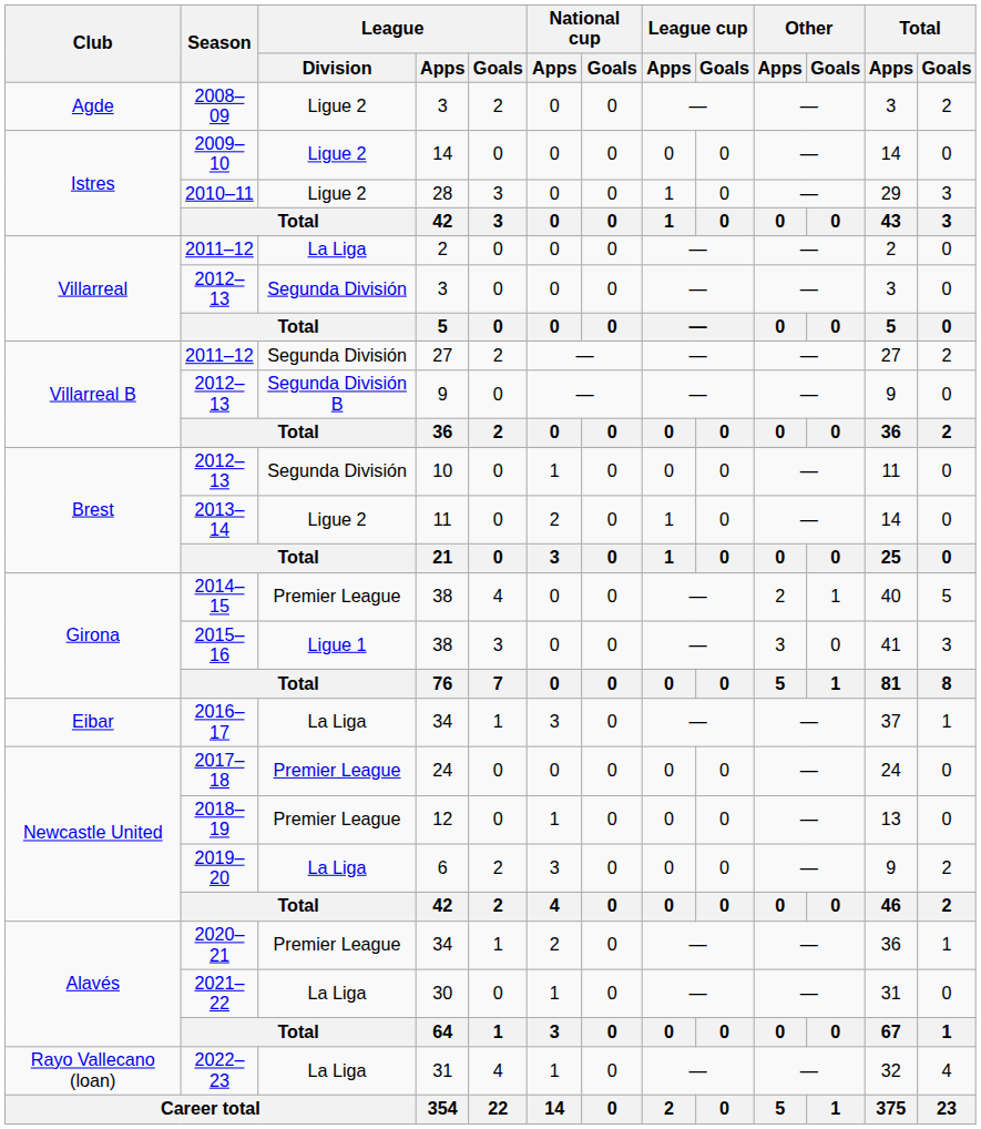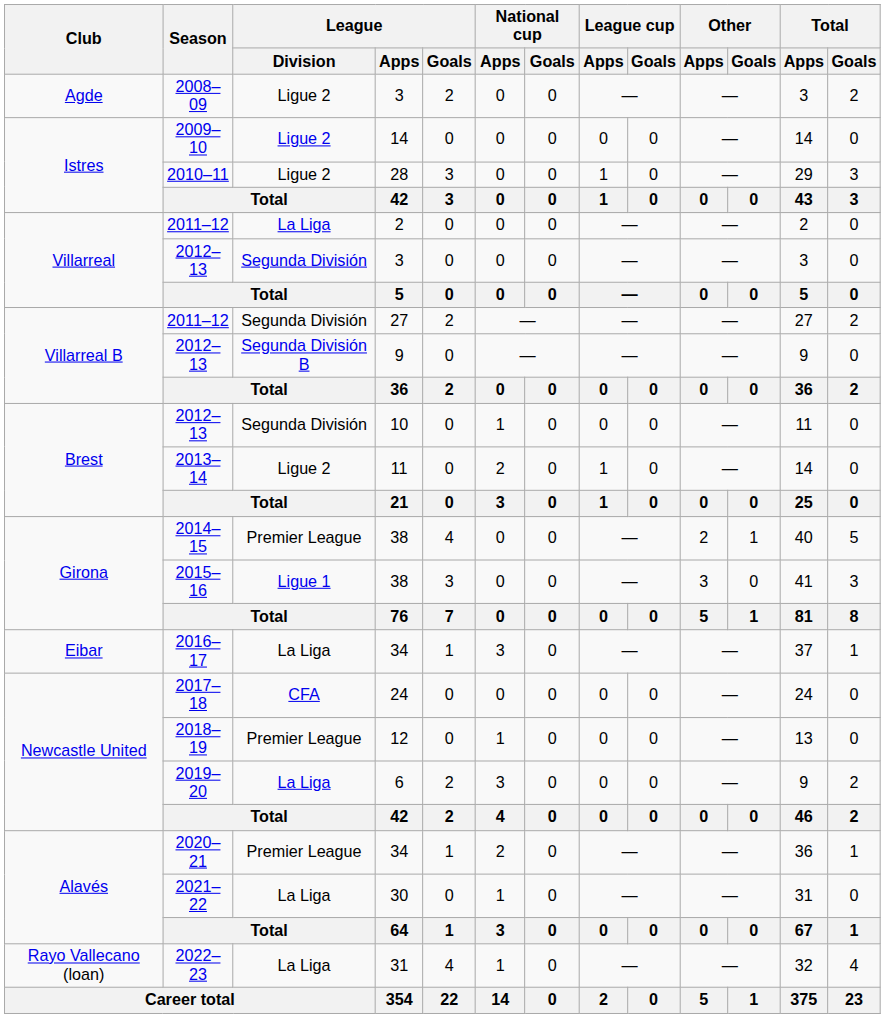2017–18 | League / Division: Premier League -> CFA
